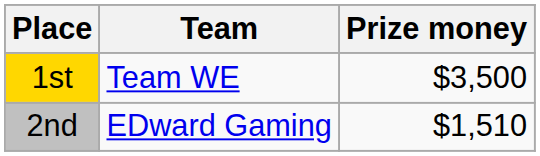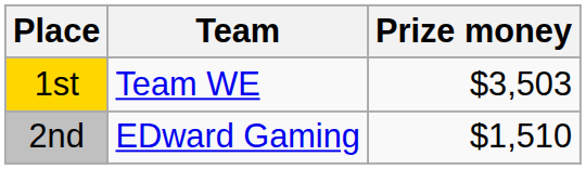1st | Prize money: $3,500 -> $3,503
